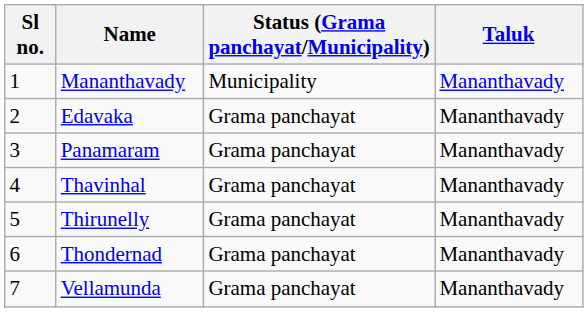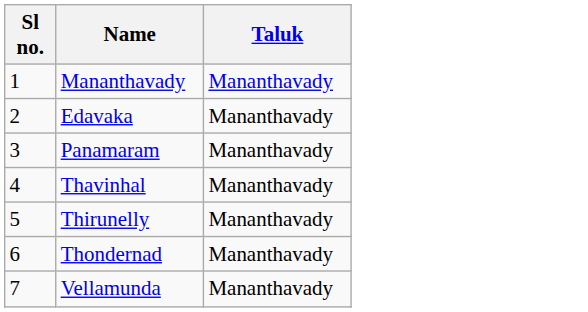- column: Status (Grama panchayat/Municipality) | Municipality | Grama panchayat | Grama panchayat | Grama panchayat | Grama panchayat | Grama panchayat | Grama panchayat
